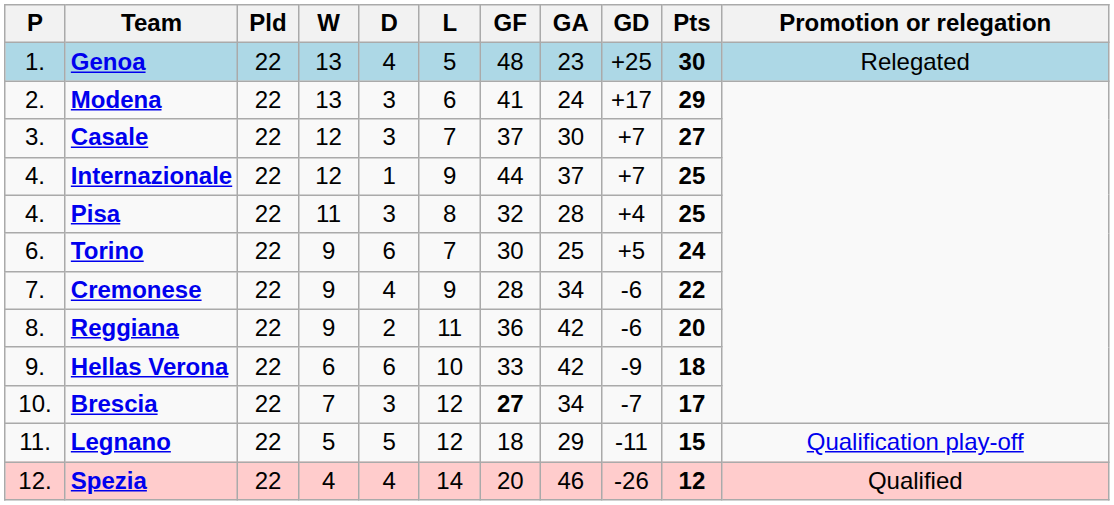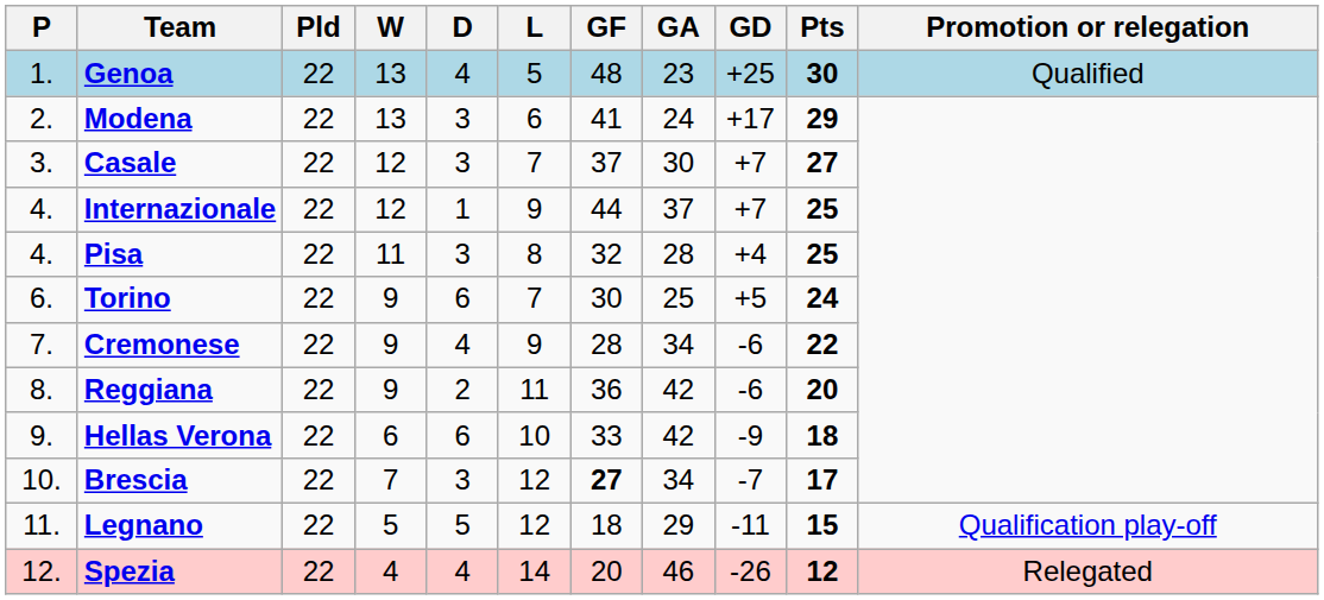Genoa | Promotion or relegation: Relegated -> Qualified
Spezia | Promotion or relegation: Qualified -> Relegated
